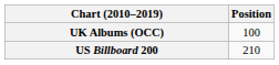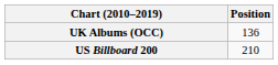UK Albums (OCC) | Position: 100 -> 136
